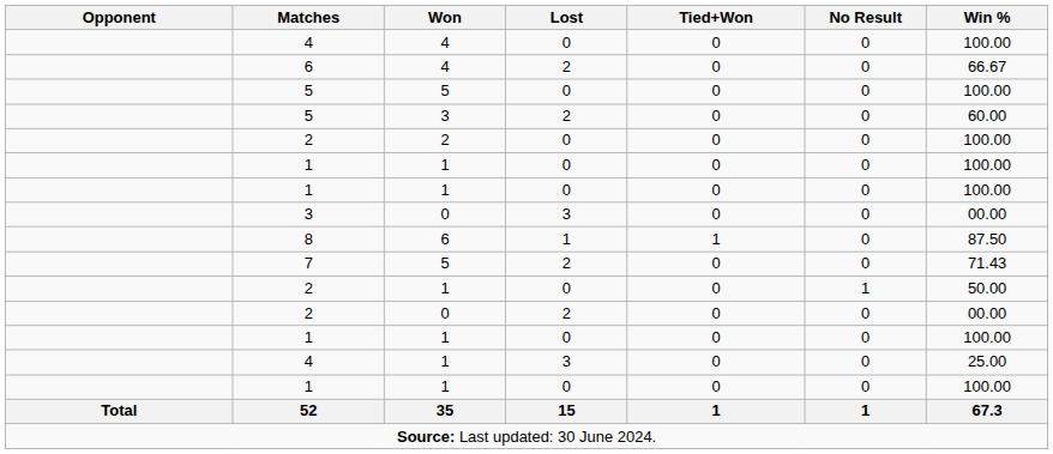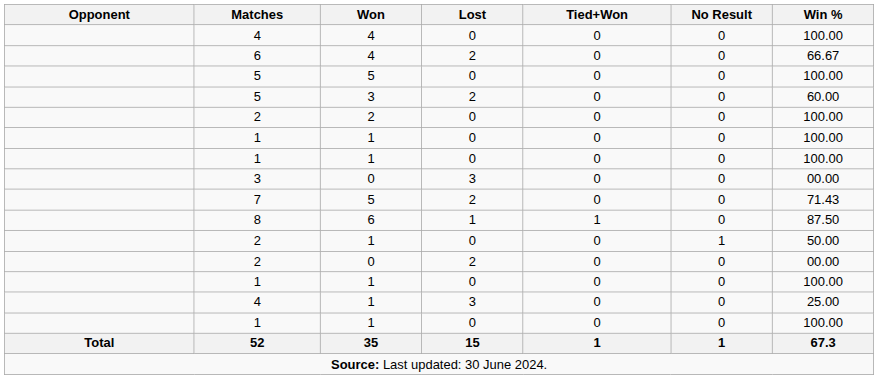rows swapped: 8 <-> 7
